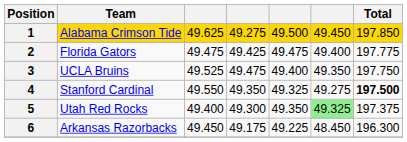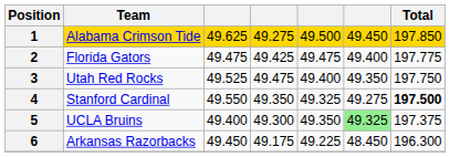3 | Team: UCLA Bruins -> Utah Red Rocks
5 | Team: Utah Red Rocks -> UCLA Bruins
